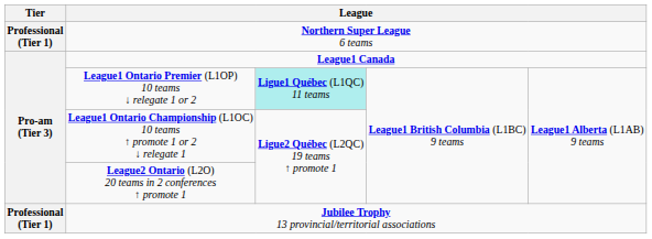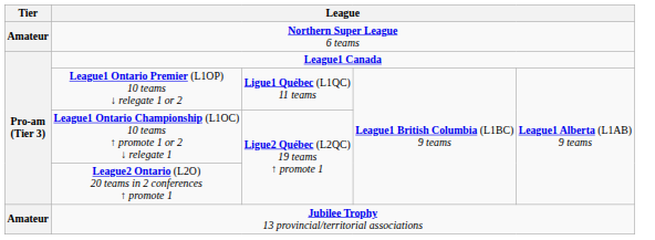Northern Super League 6 teams | Tier: Professional (Tier 1) -> Amateur
League1 Ontario Premier (L1OP) 10 teams ↓ relegate 1 or 2 | column 3: paleturquoise background -> no background
Jubilee Trophy 13 provincial/territorial associations | Tier: Professional (Tier 1) -> Amateur
